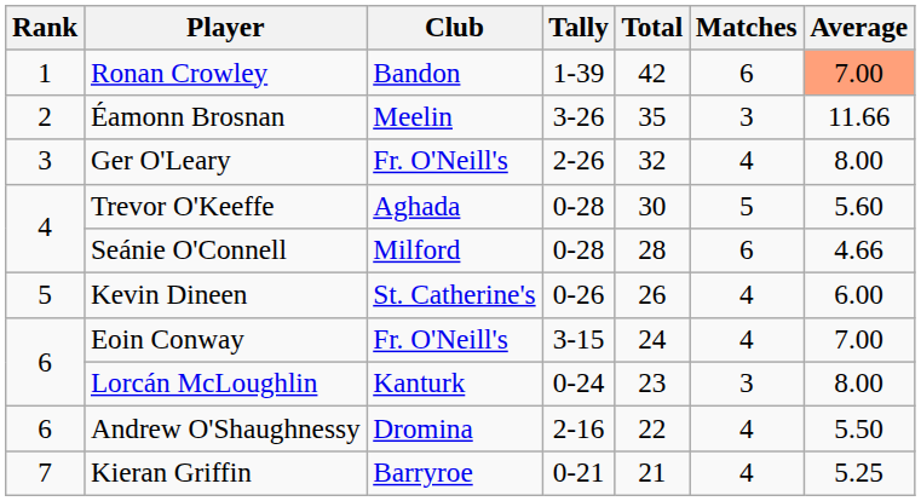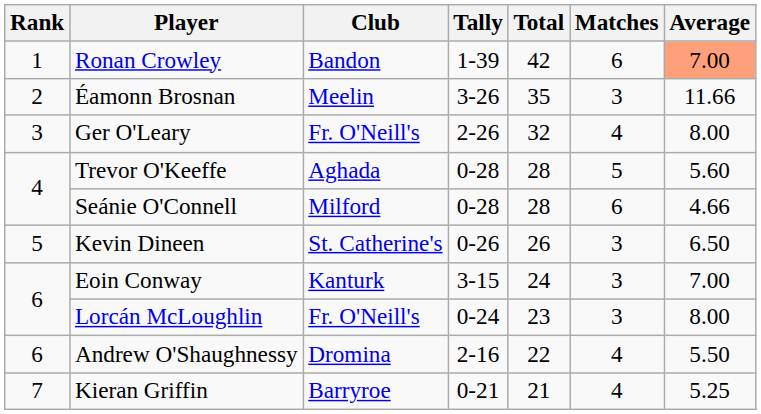Trevor O'Keeffe | Total: 30 -> 28
Kevin Dineen | Matches: 4 -> 3
Kevin Dineen | Average: 6.00 -> 6.50
Eoin Conway | Club: Fr. O'Neill's -> Kanturk
Eoin Conway | Matches: 4 -> 3
Lorcán McLoughlin | Club: Kanturk -> Fr. O'Neill's
